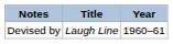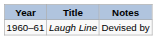columns swapped: Year <-> Notes
